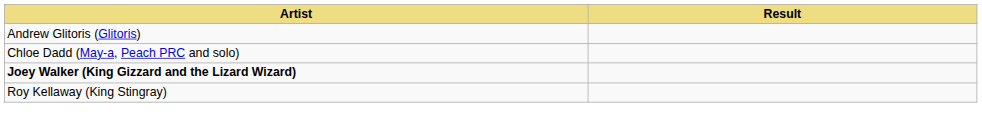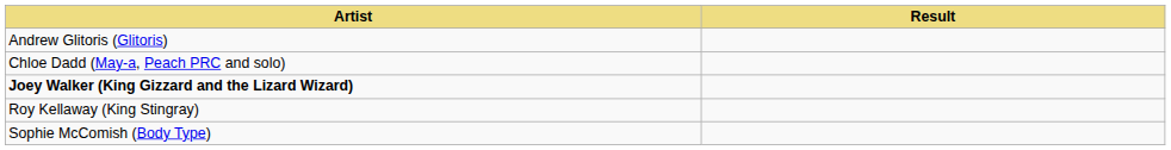+ row: Sophie McComish (Body Type)
